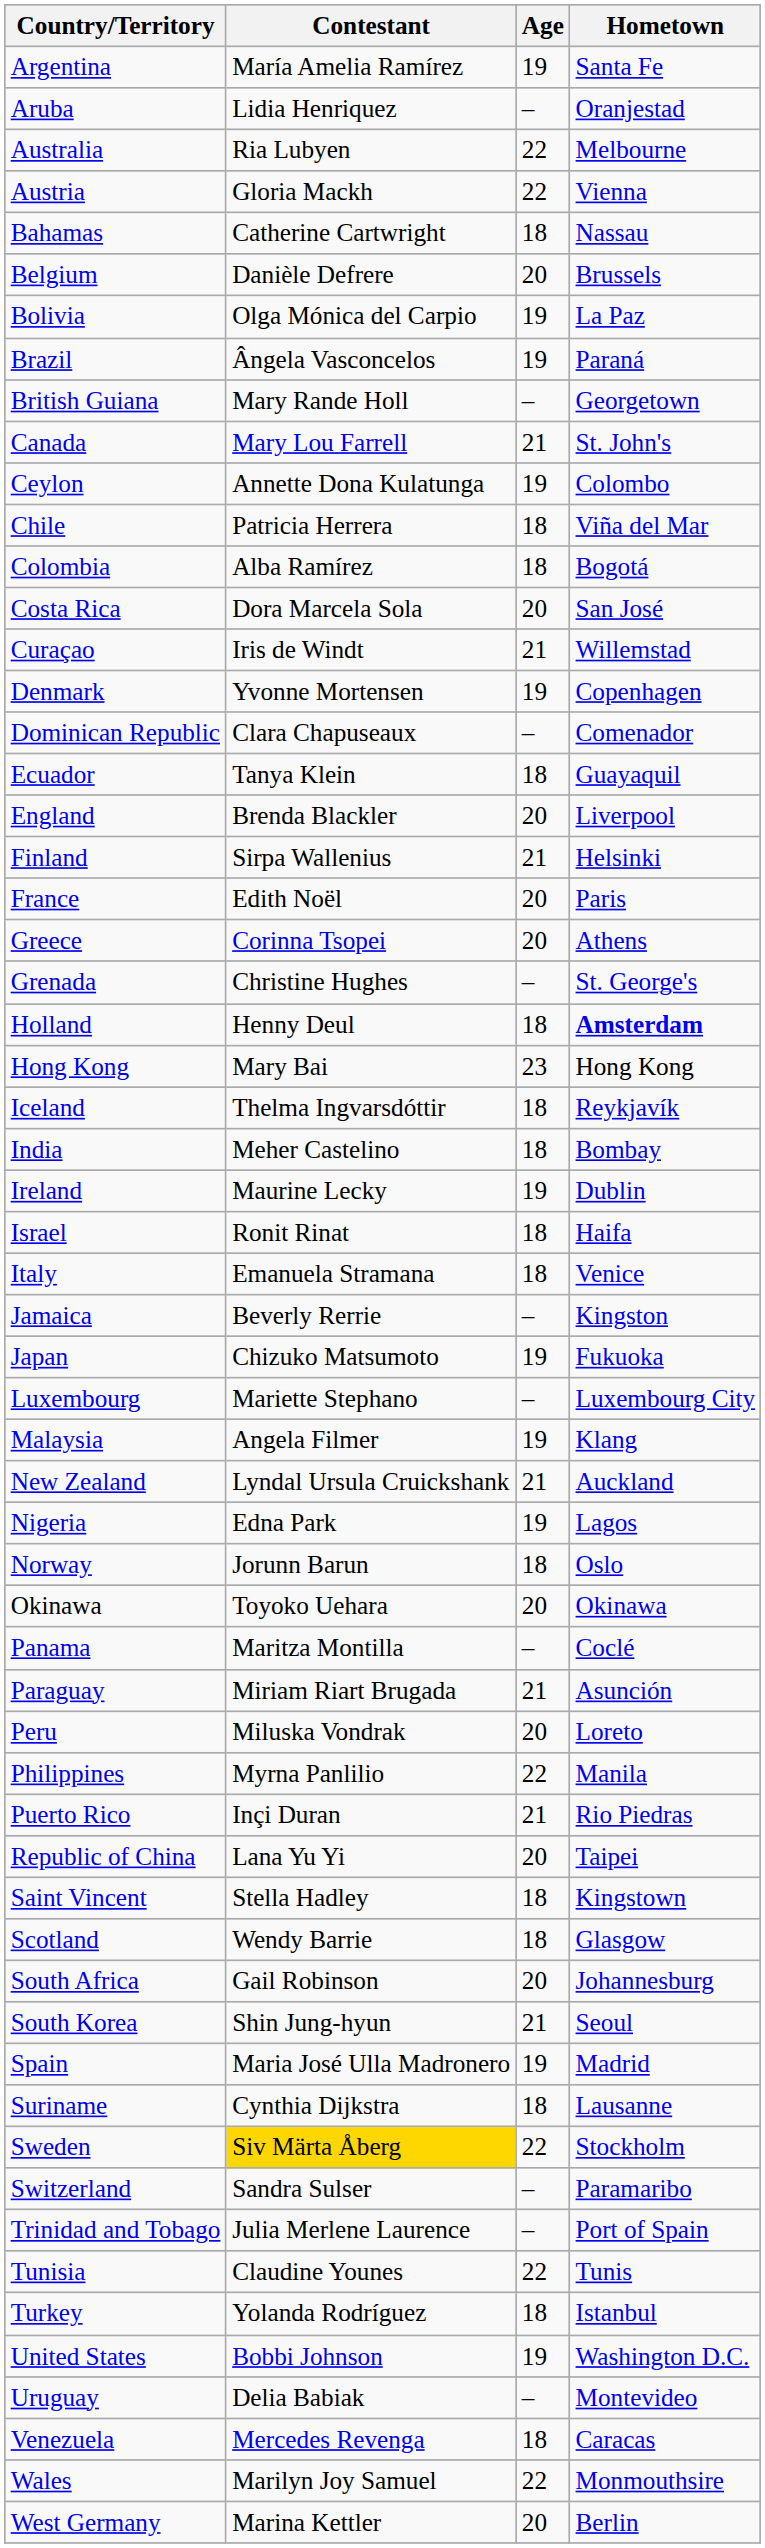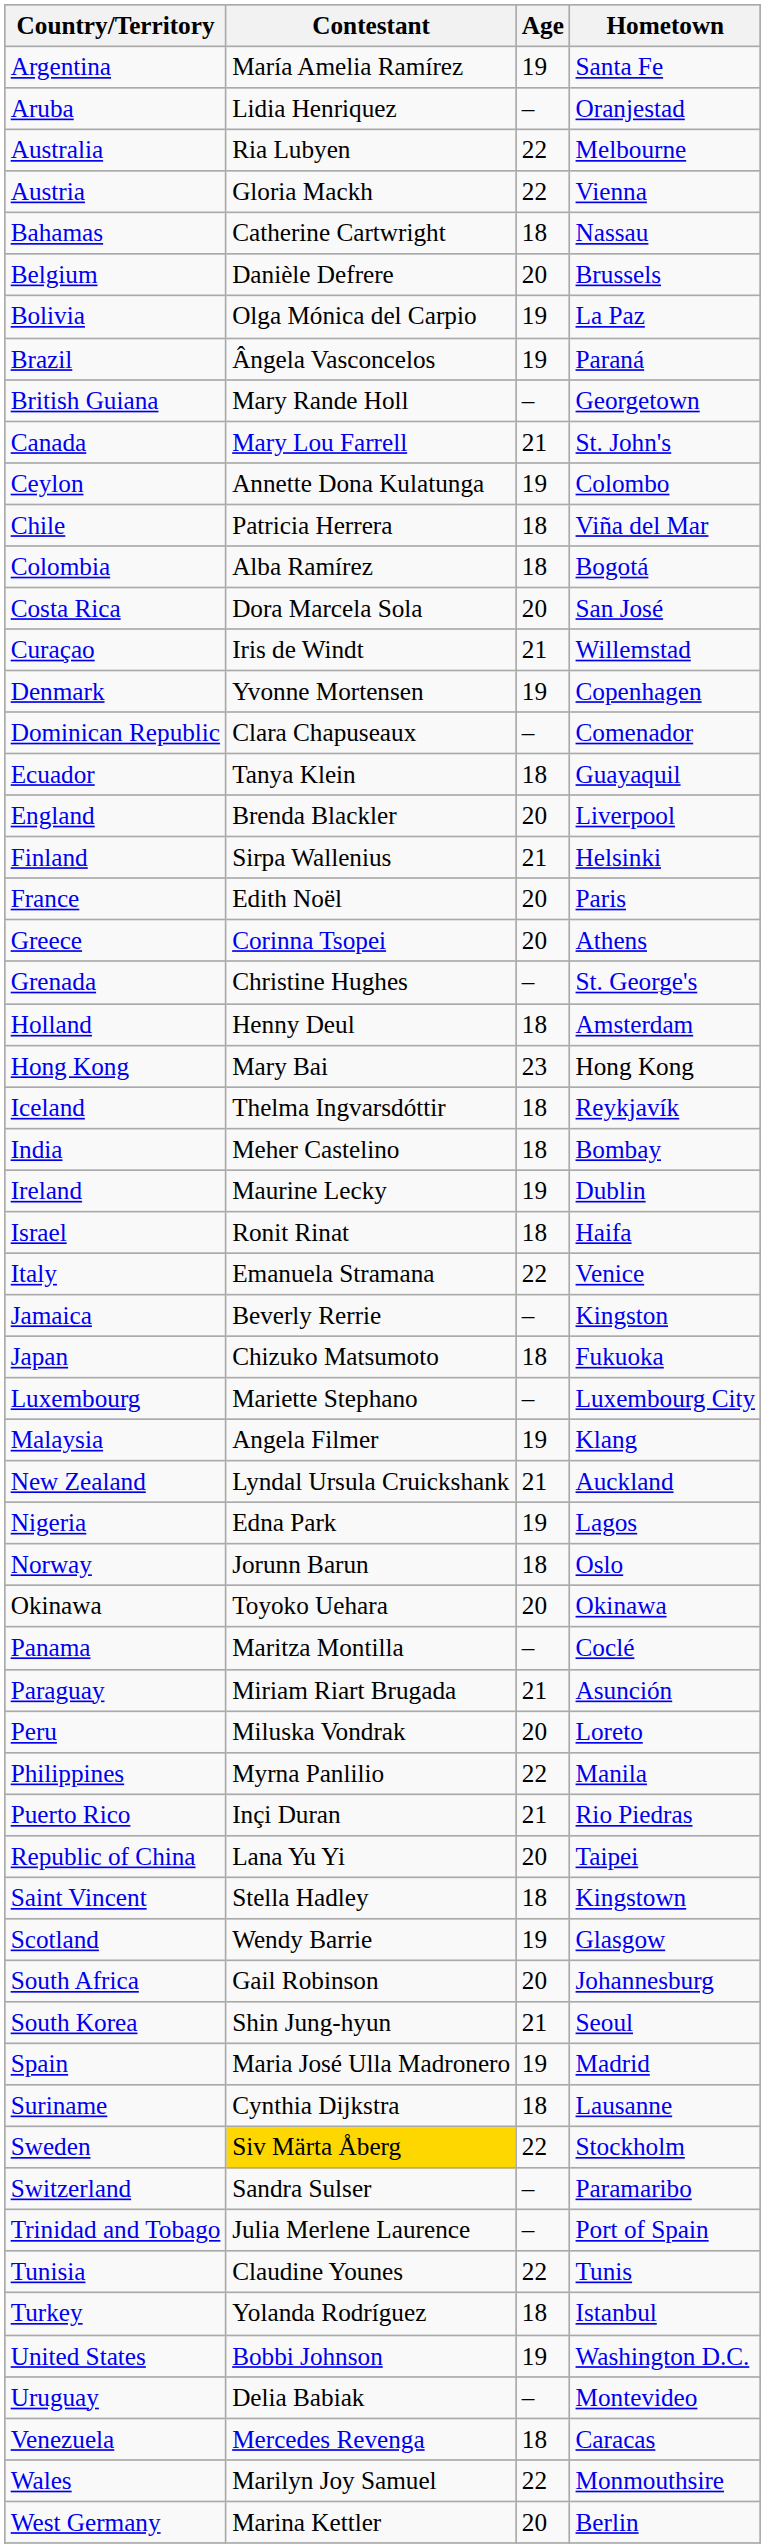Holland | Hometown: bold -> normal
Italy | Age: 18 -> 22
Japan | Age: 19 -> 18
Scotland | Age: 18 -> 19
